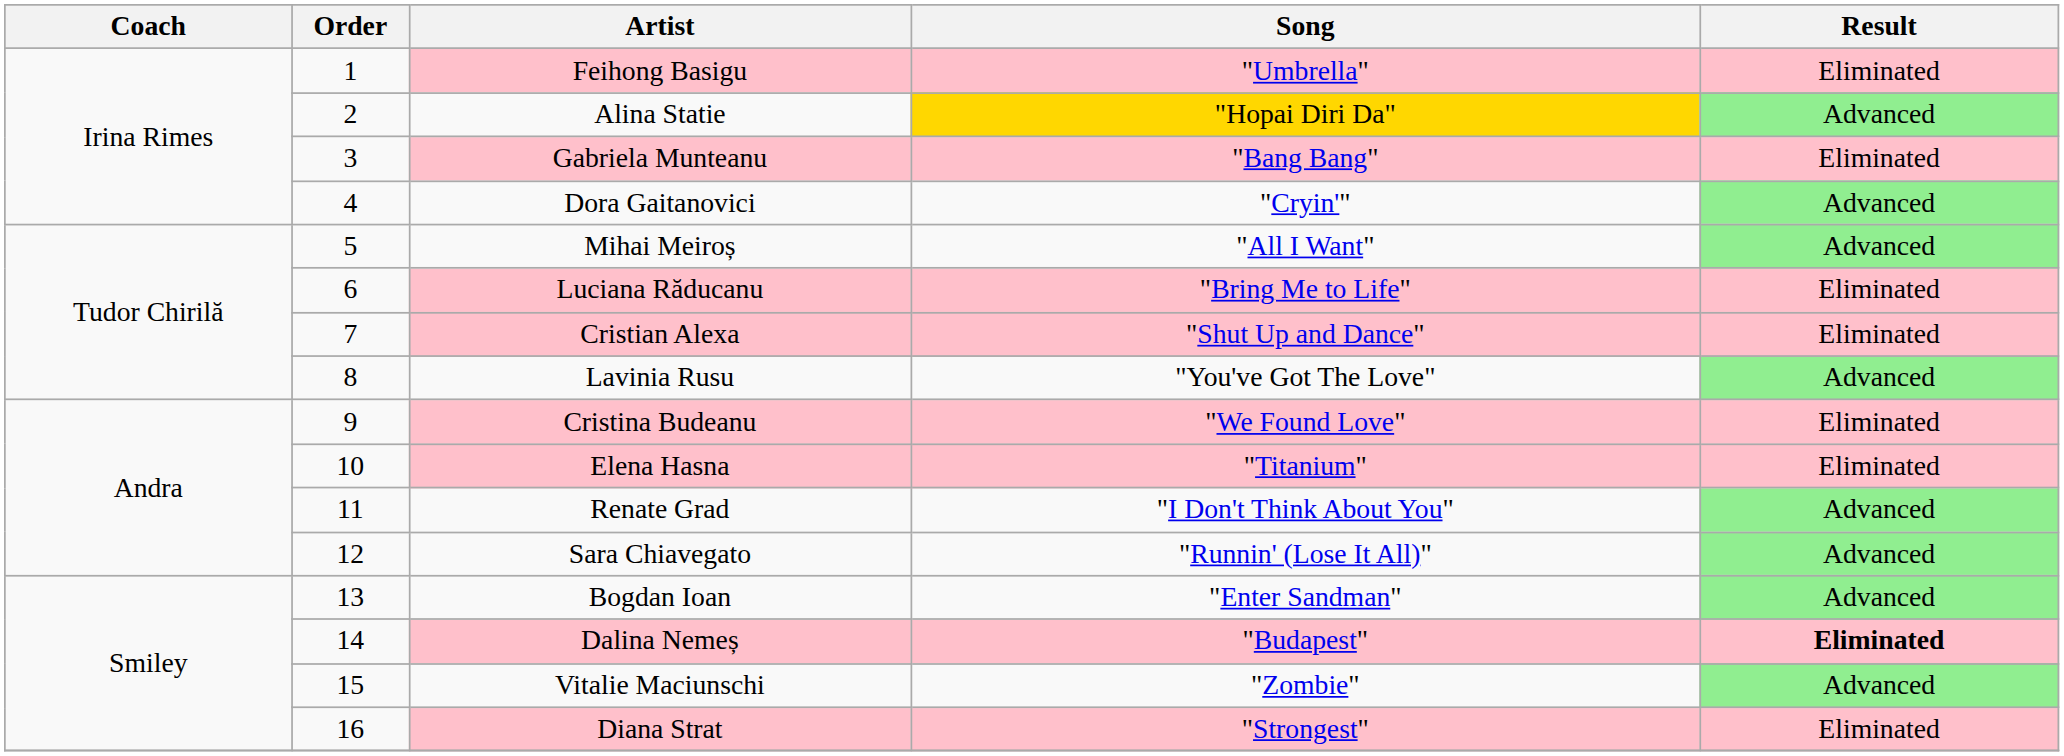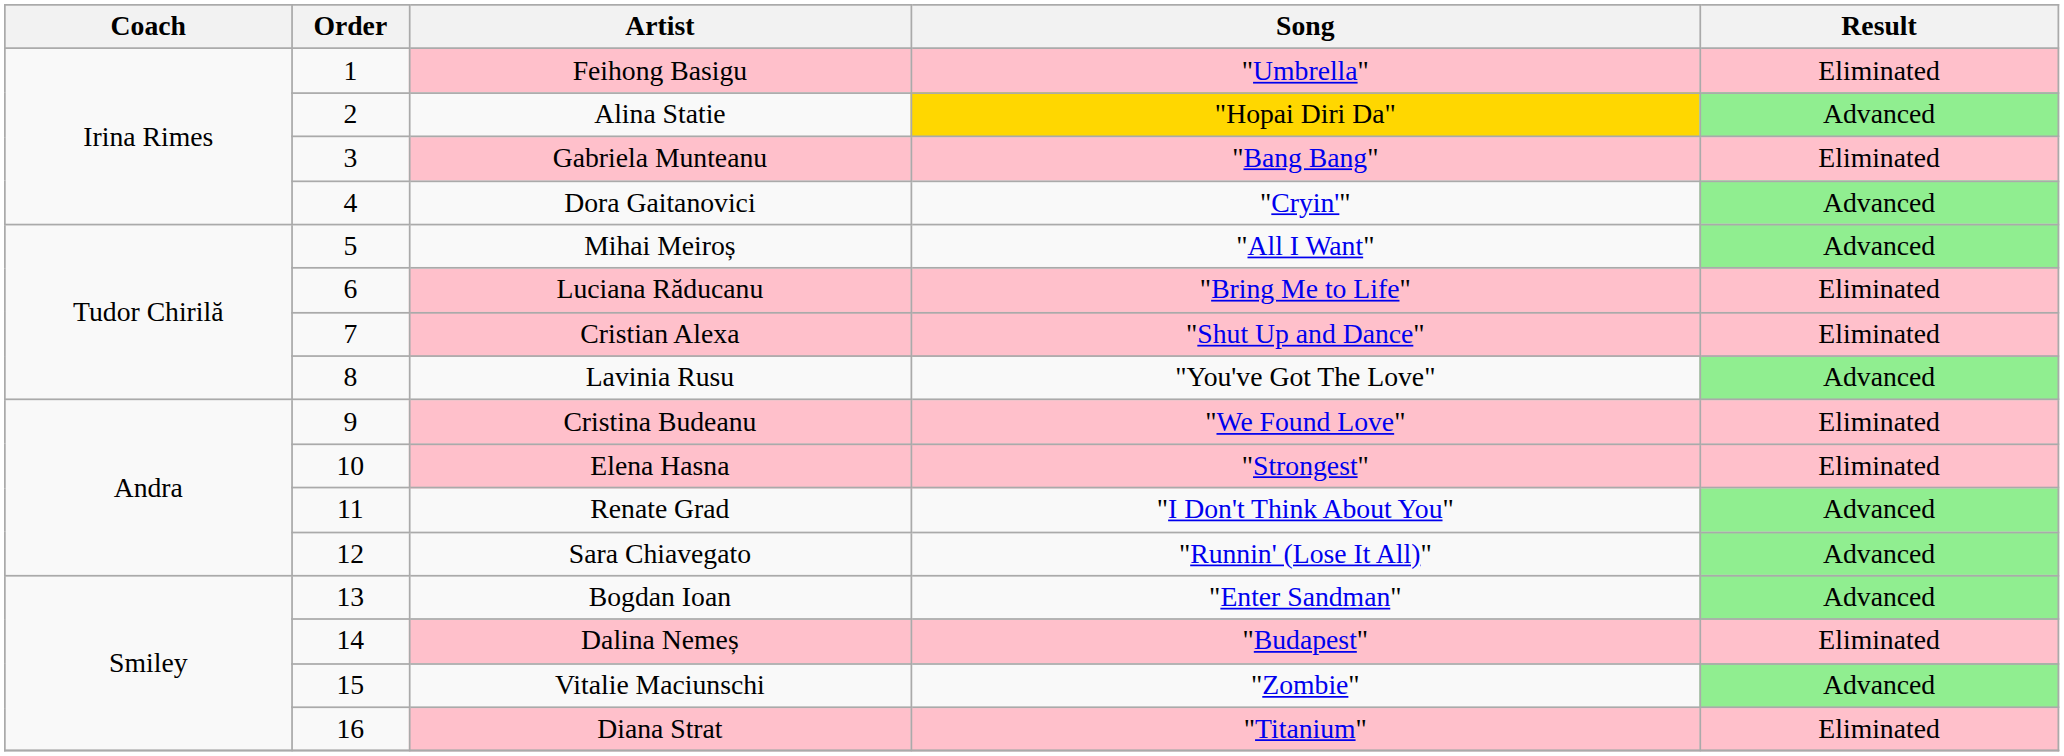Elena Hasna | Song: "Titanium" -> "Strongest"
Dalina Nemeș | Result: bold -> normal
Diana Strat | Song: "Strongest" -> "Titanium"
